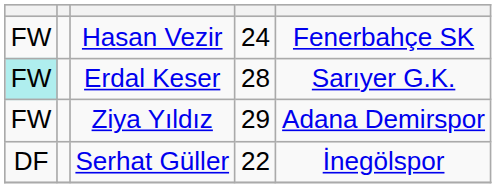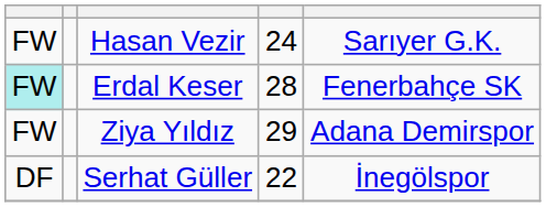Hasan Vezir | column 5: Fenerbahçe SK -> Sarıyer G.K.
Erdal Keser | column 5: Sarıyer G.K. -> Fenerbahçe SK
